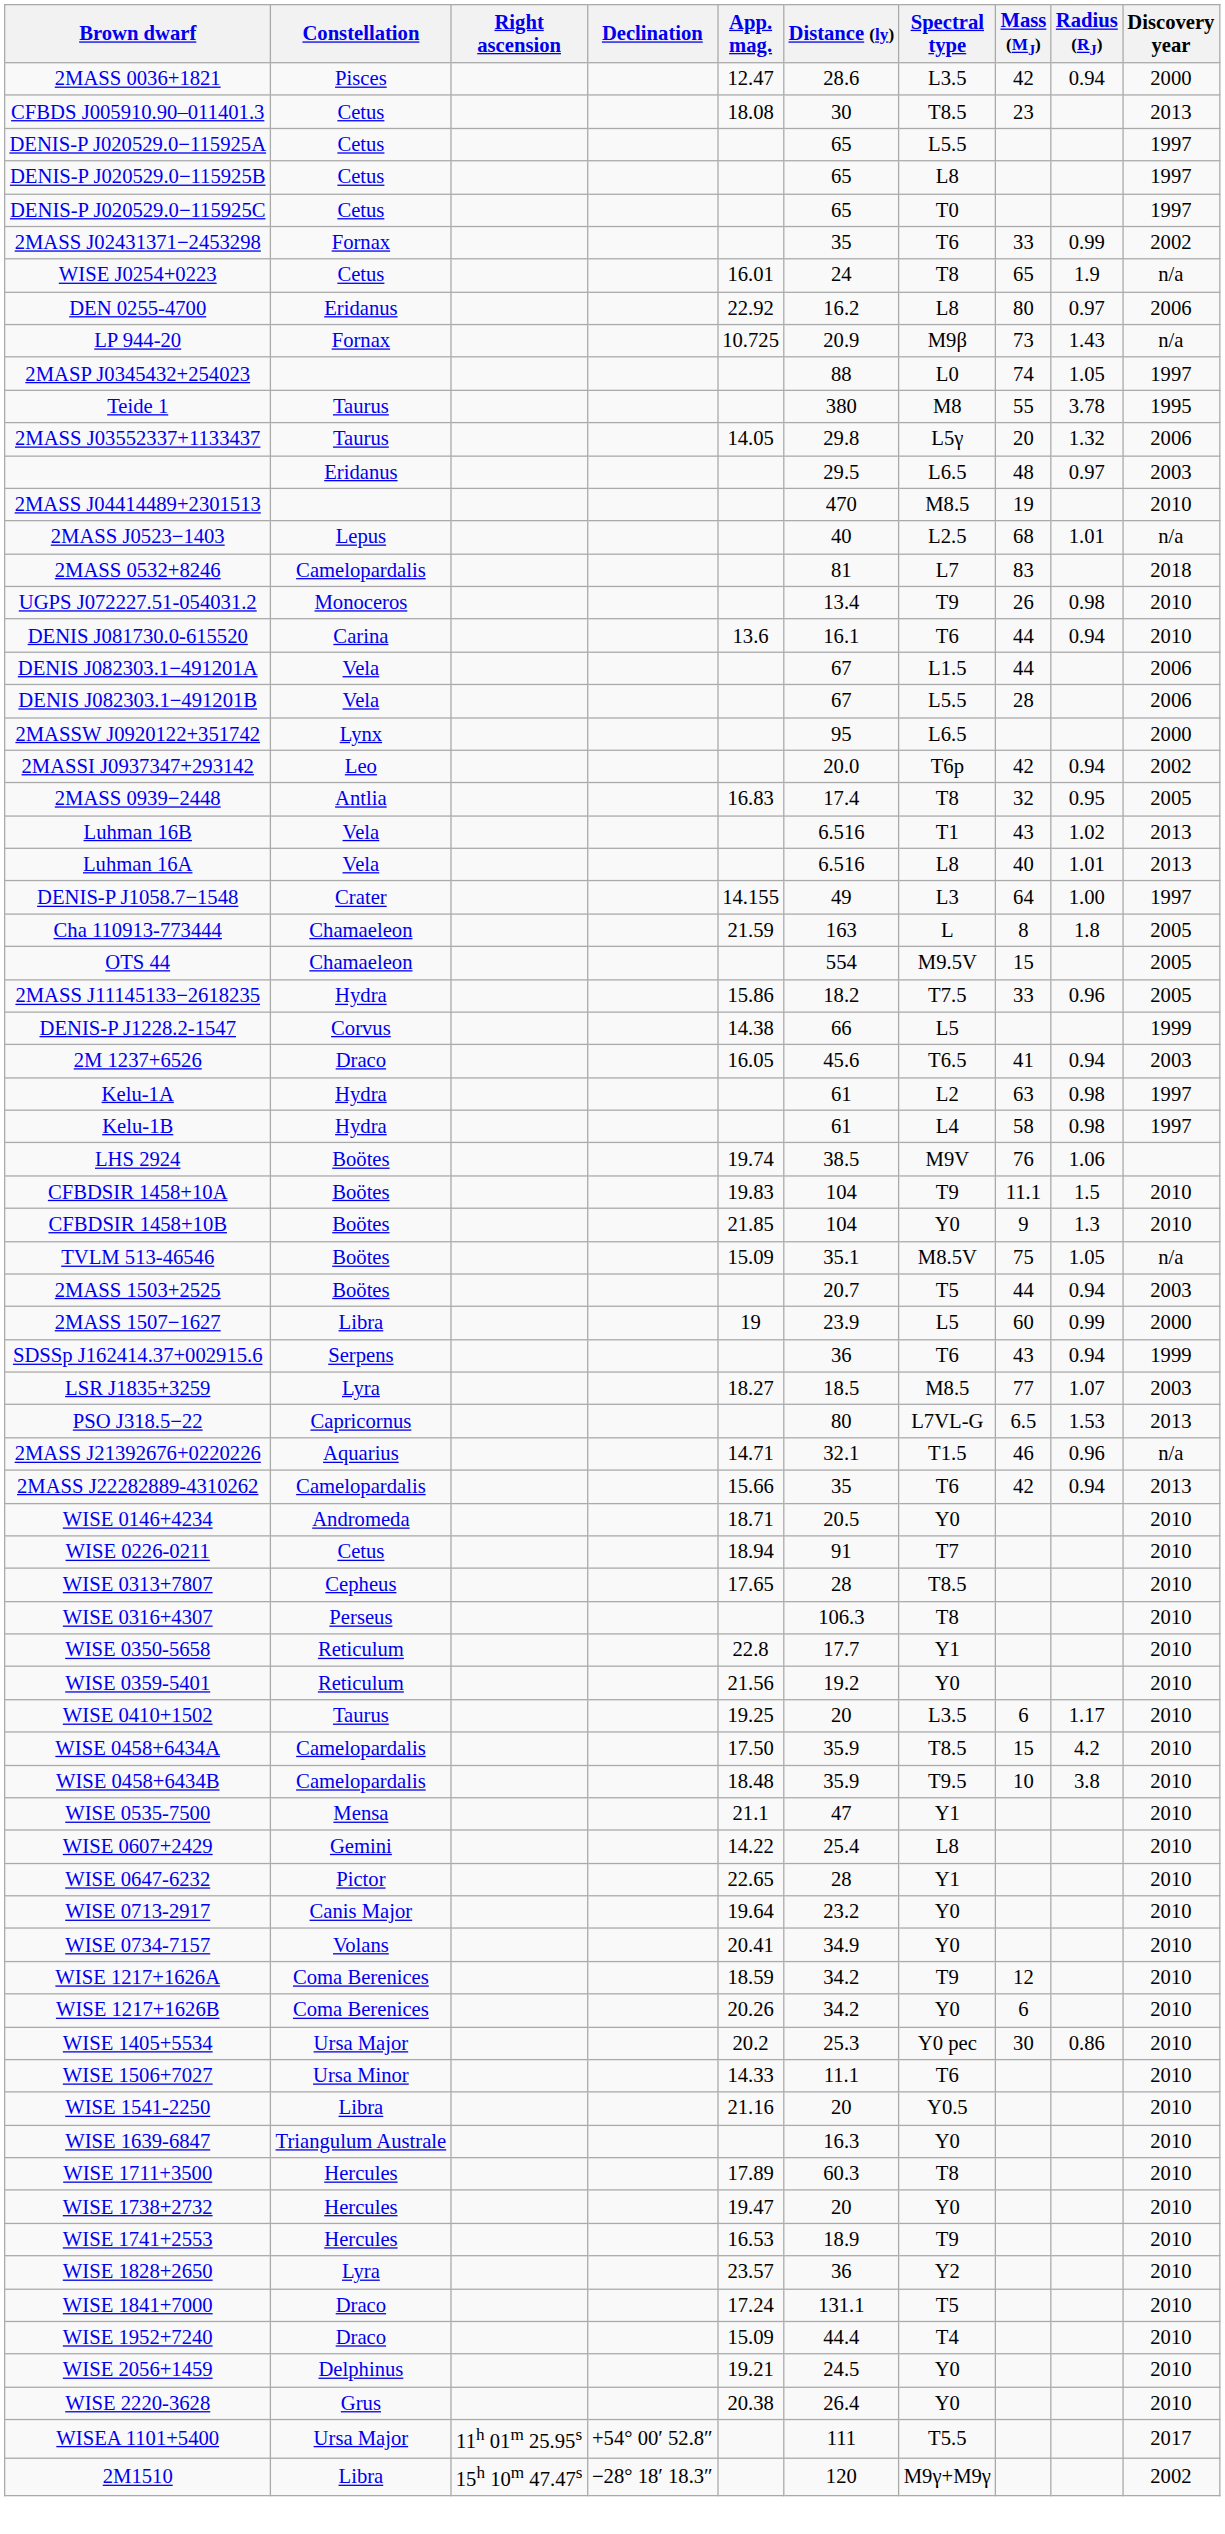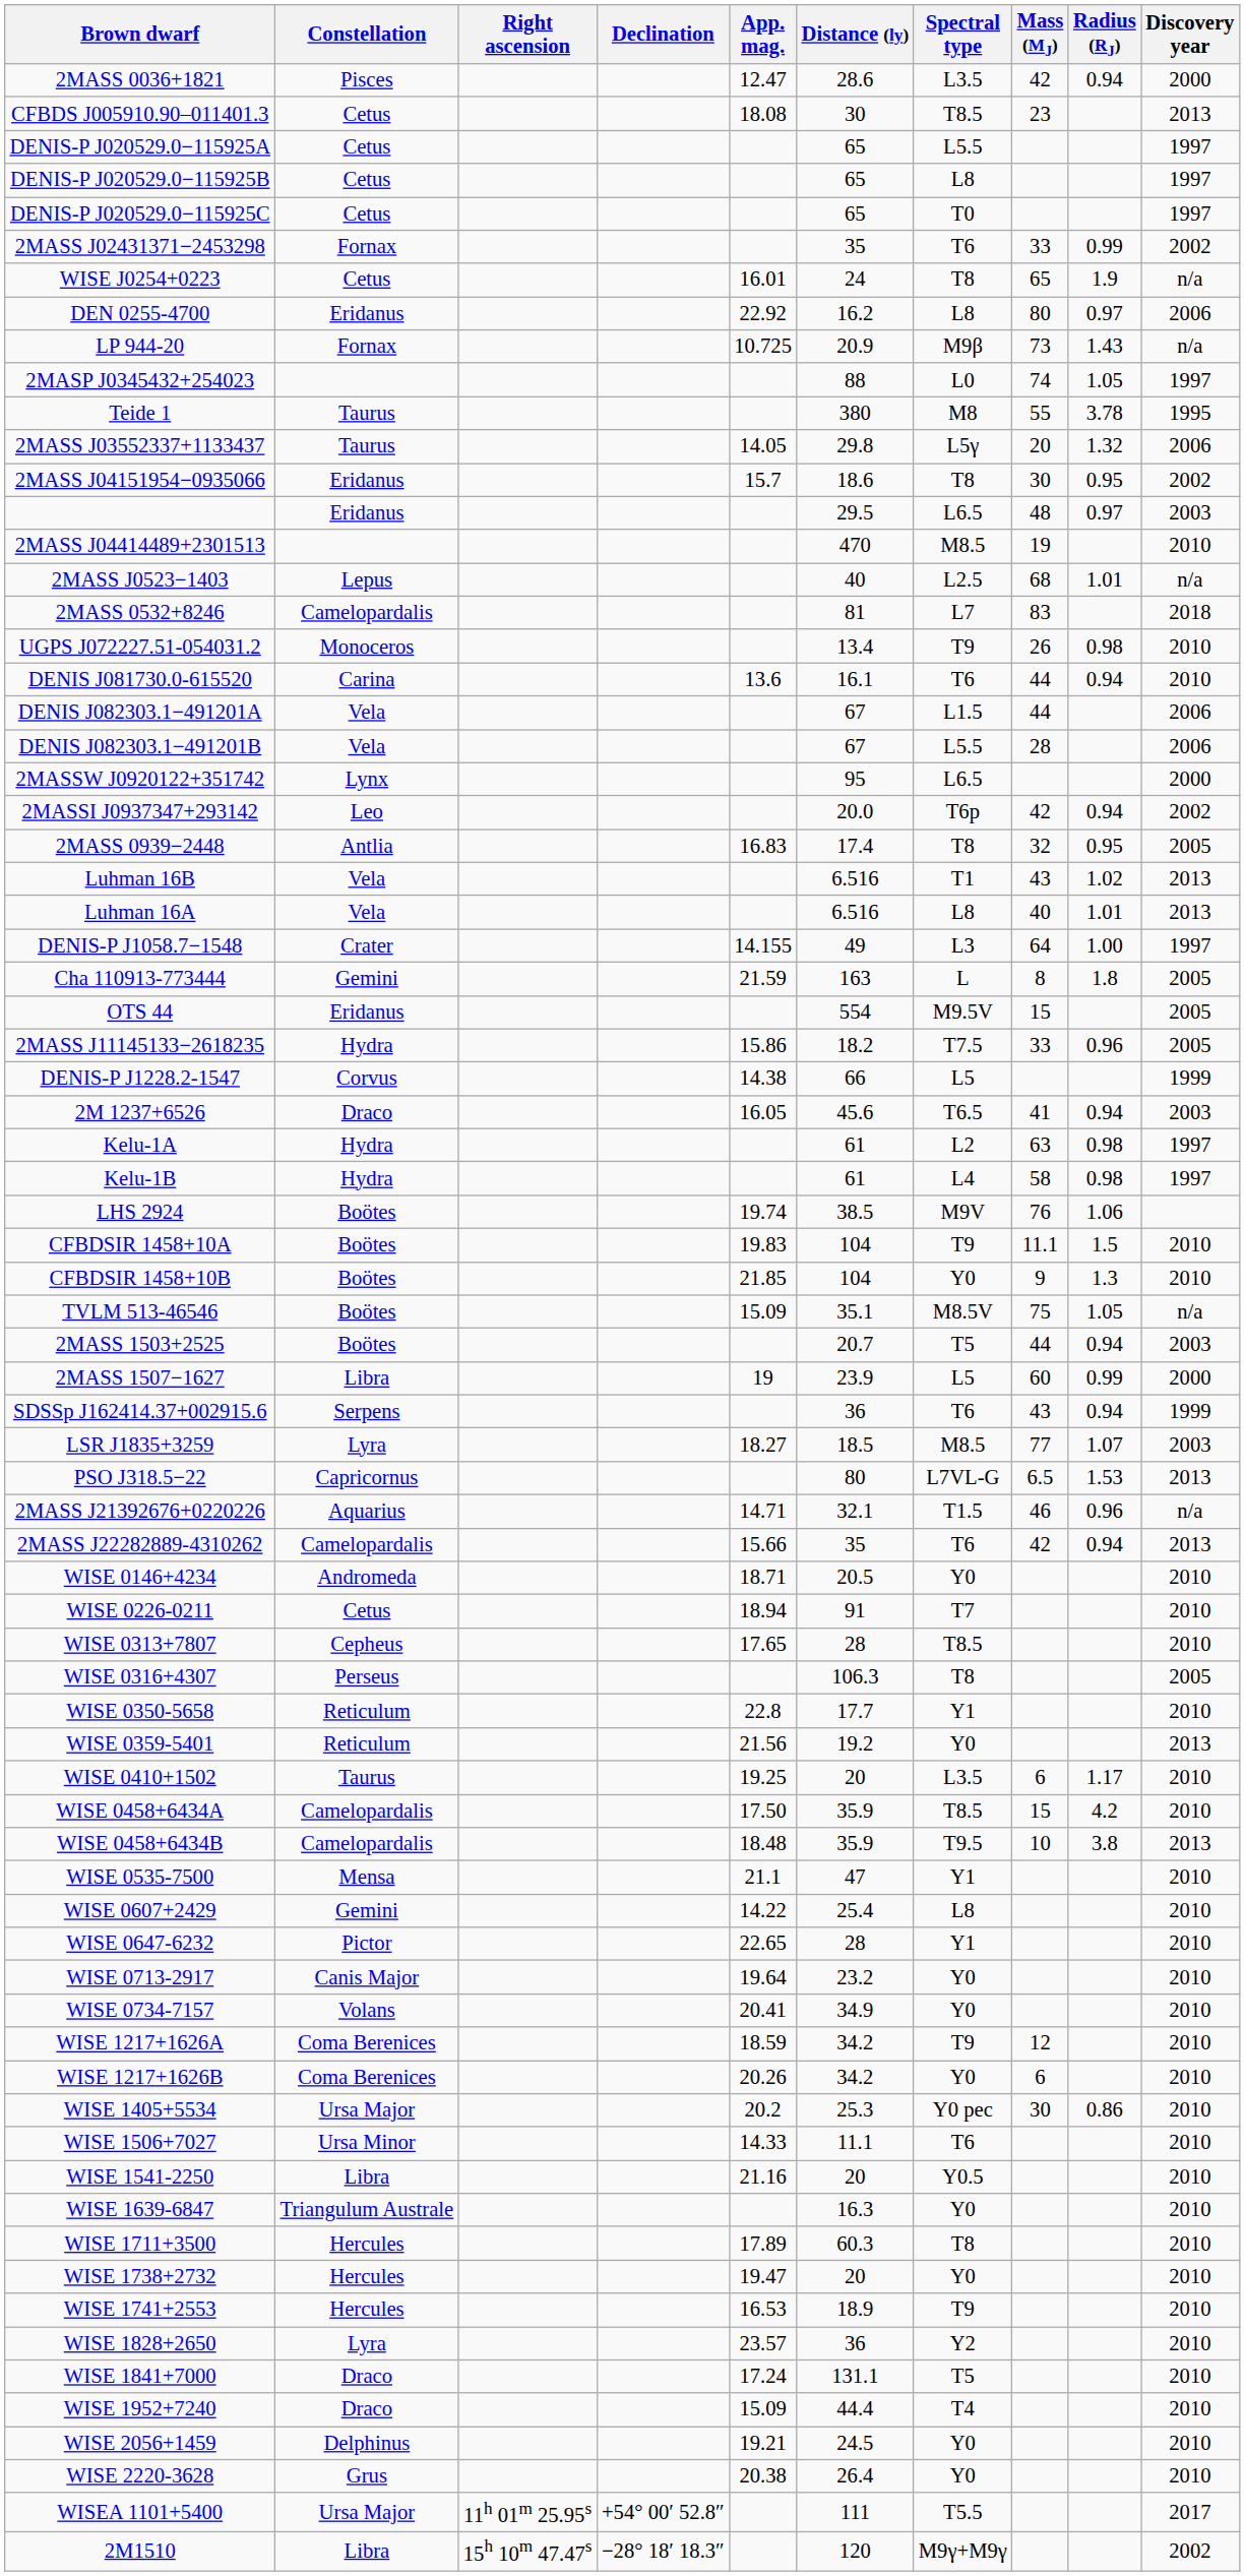+ row: 2MASS J04151954−0935066 | Eridanus | 15.7 | 18.6 | T8 | 30 | 0.95 | 2002
Cha 110913-773444 | Constellation: Chamaeleon -> Gemini
OTS 44 | Constellation: Chamaeleon -> Eridanus
WISE 0316+4307 | Discovery year: 2010 -> 2005
WISE 0359-5401 | Discovery year: 2010 -> 2013
WISE 0458+6434B | Discovery year: 2010 -> 2013
